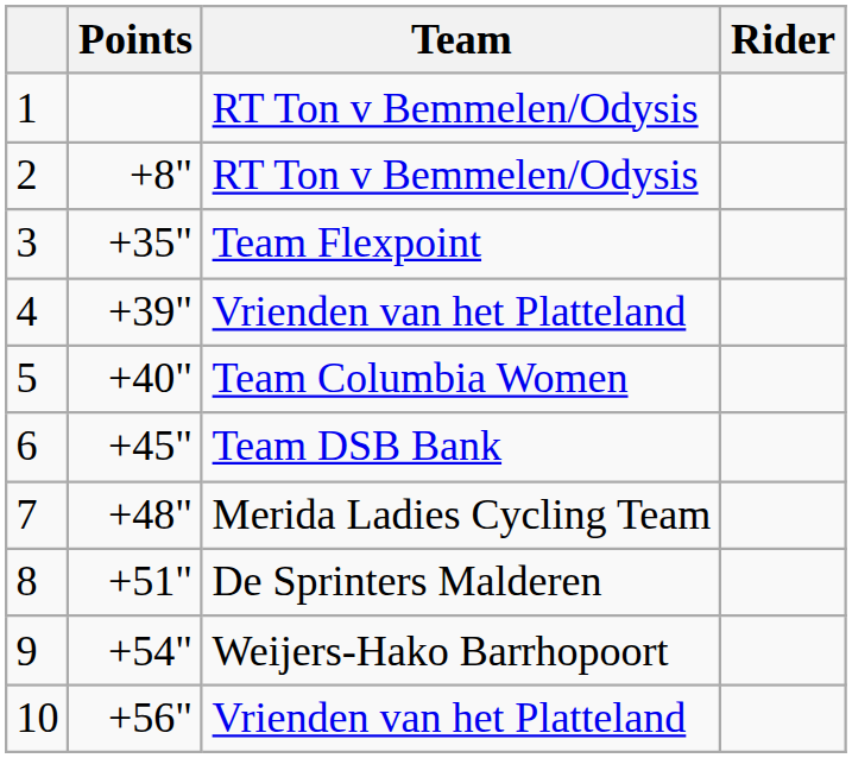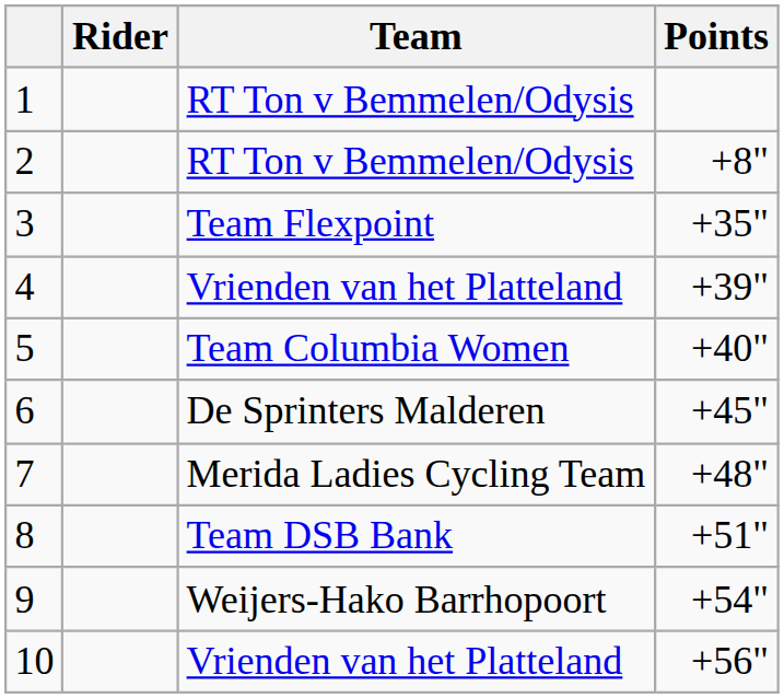columns swapped: Rider <-> Points
6 | Team: Team DSB Bank -> De Sprinters Malderen
8 | Team: De Sprinters Malderen -> Team DSB Bank
